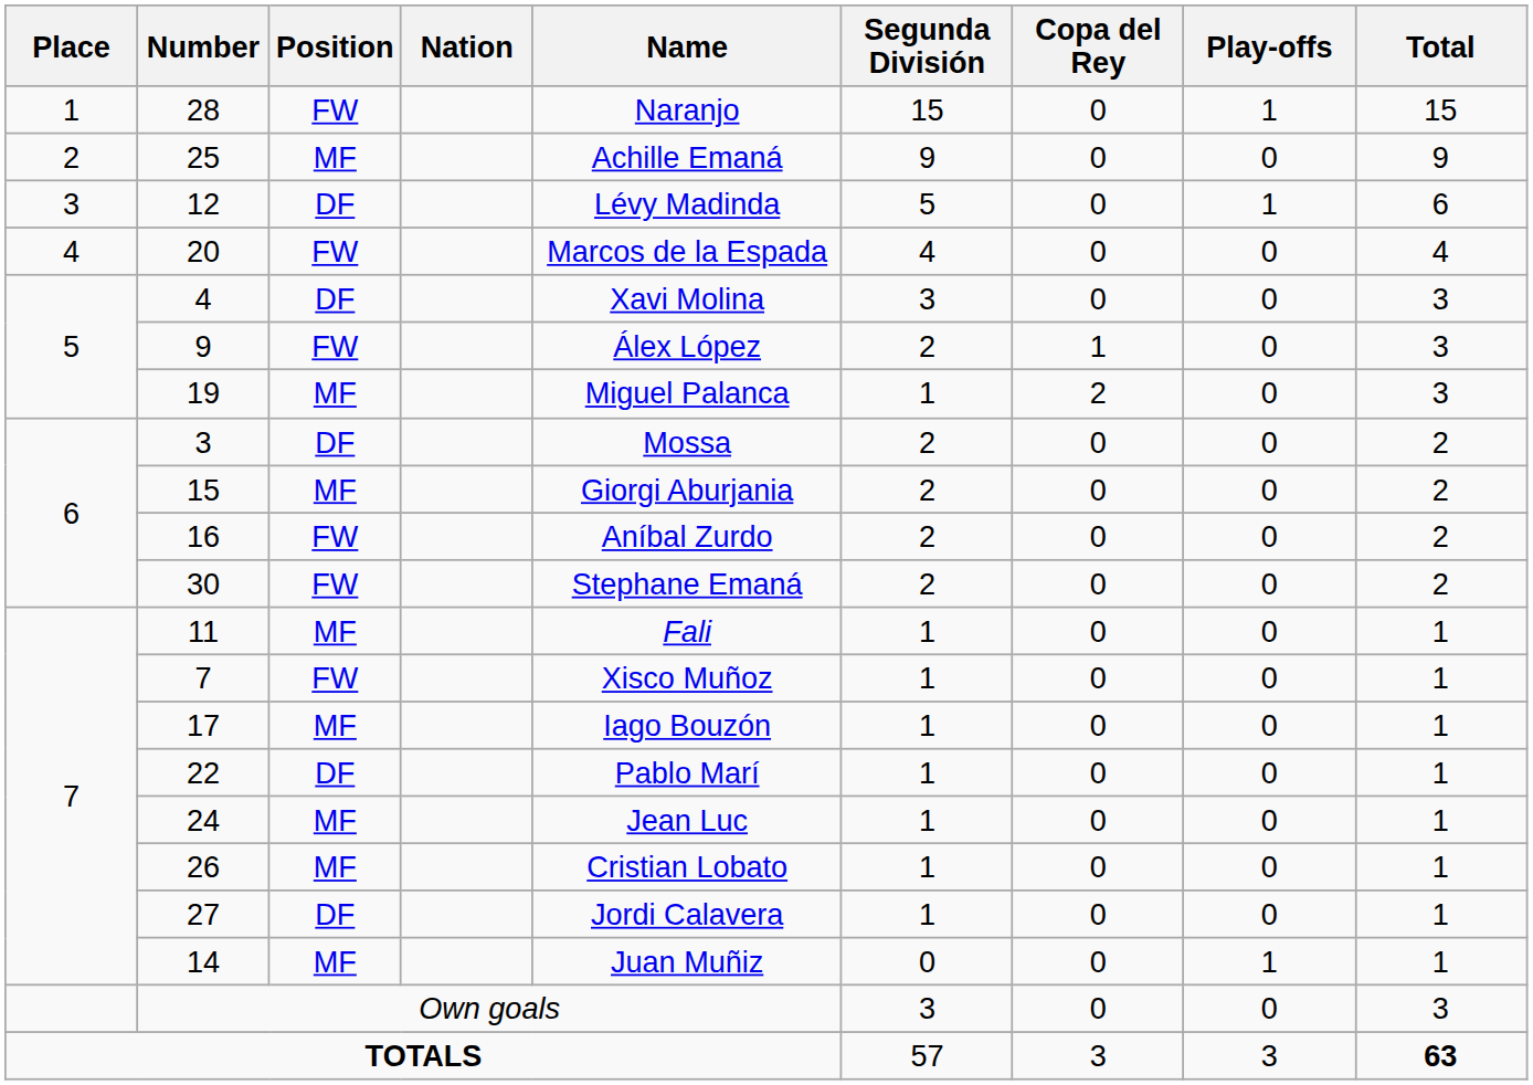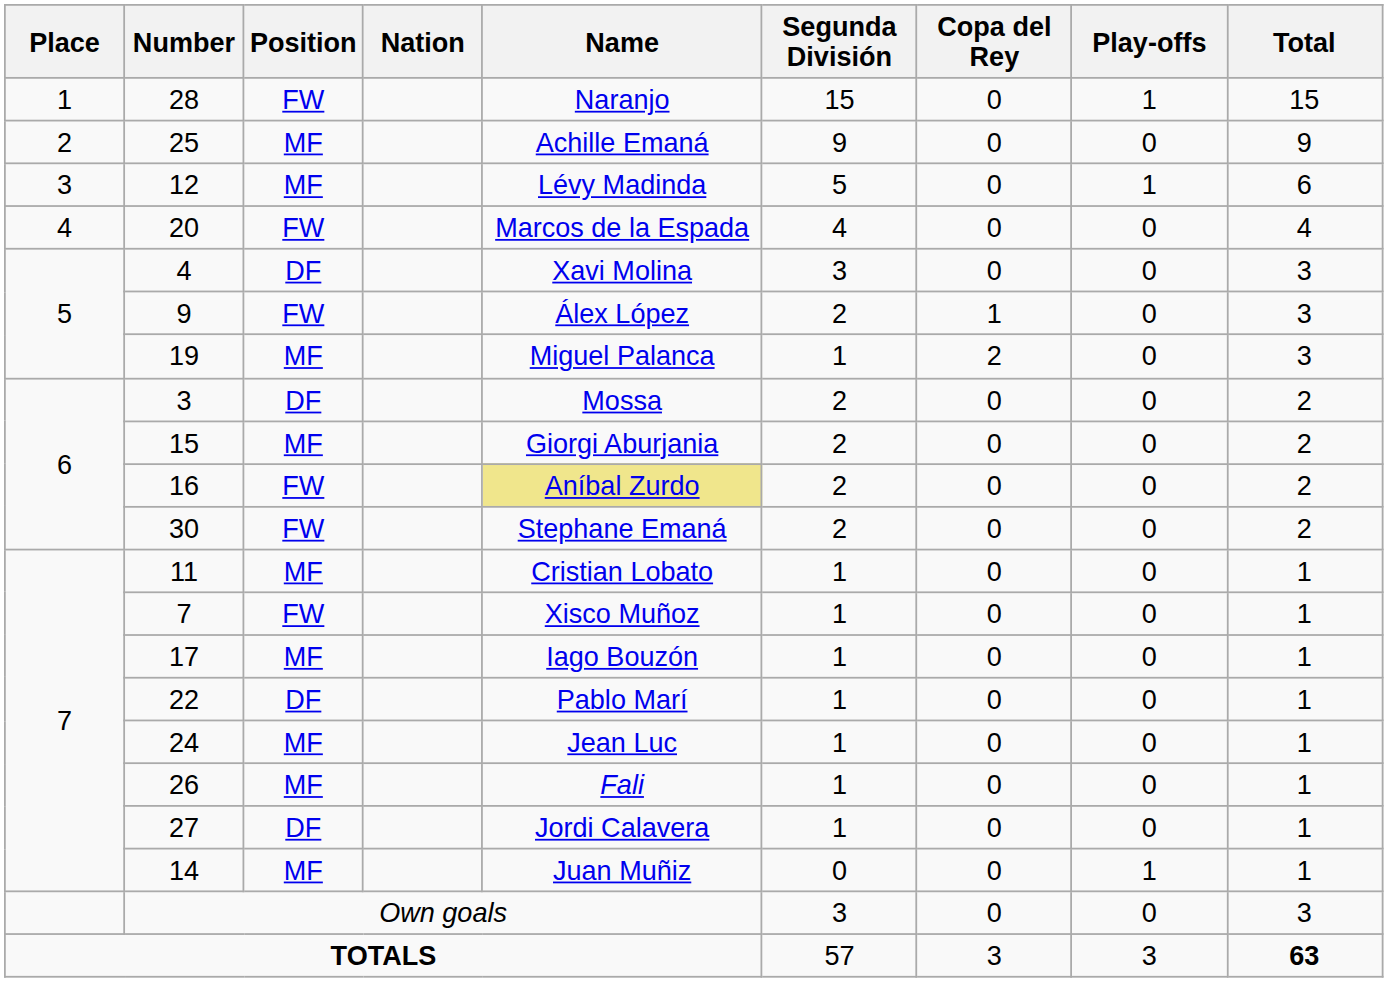12 | Position: DF -> MF
16 | Name: no background -> khaki background
11 | Name: Fali -> Cristian Lobato
26 | Name: Cristian Lobato -> Fali
